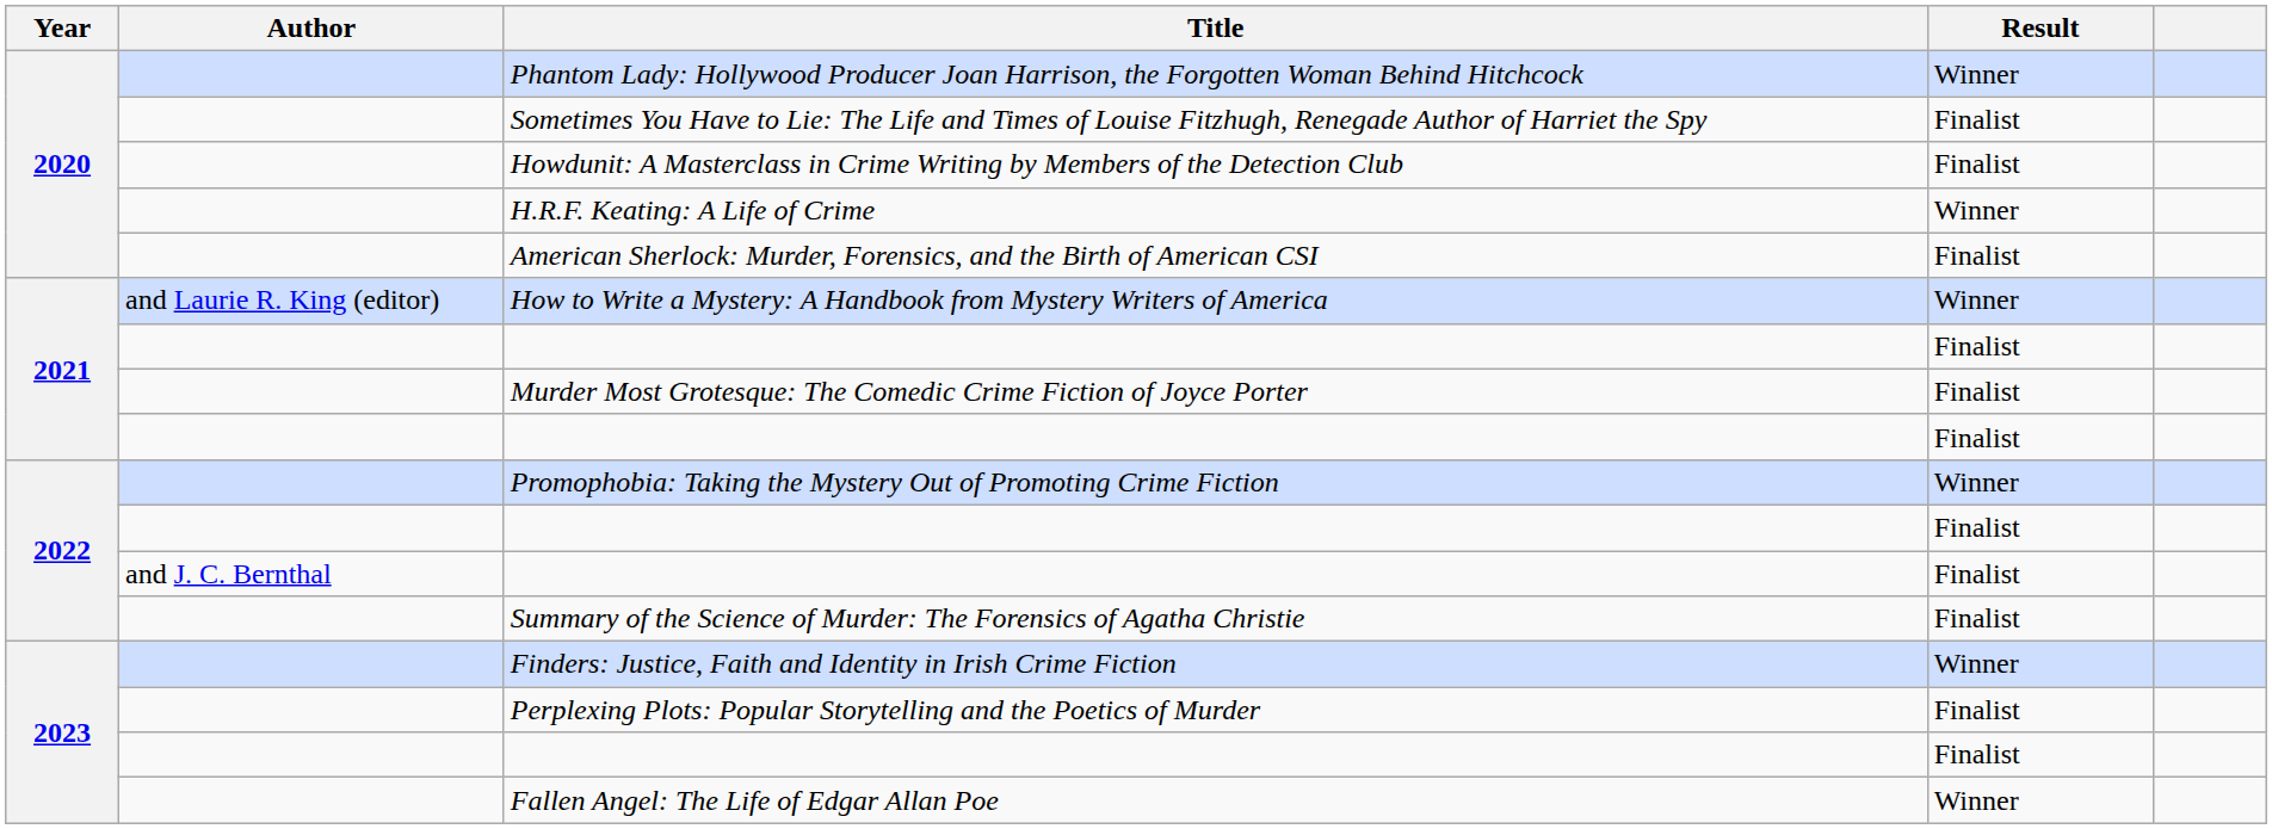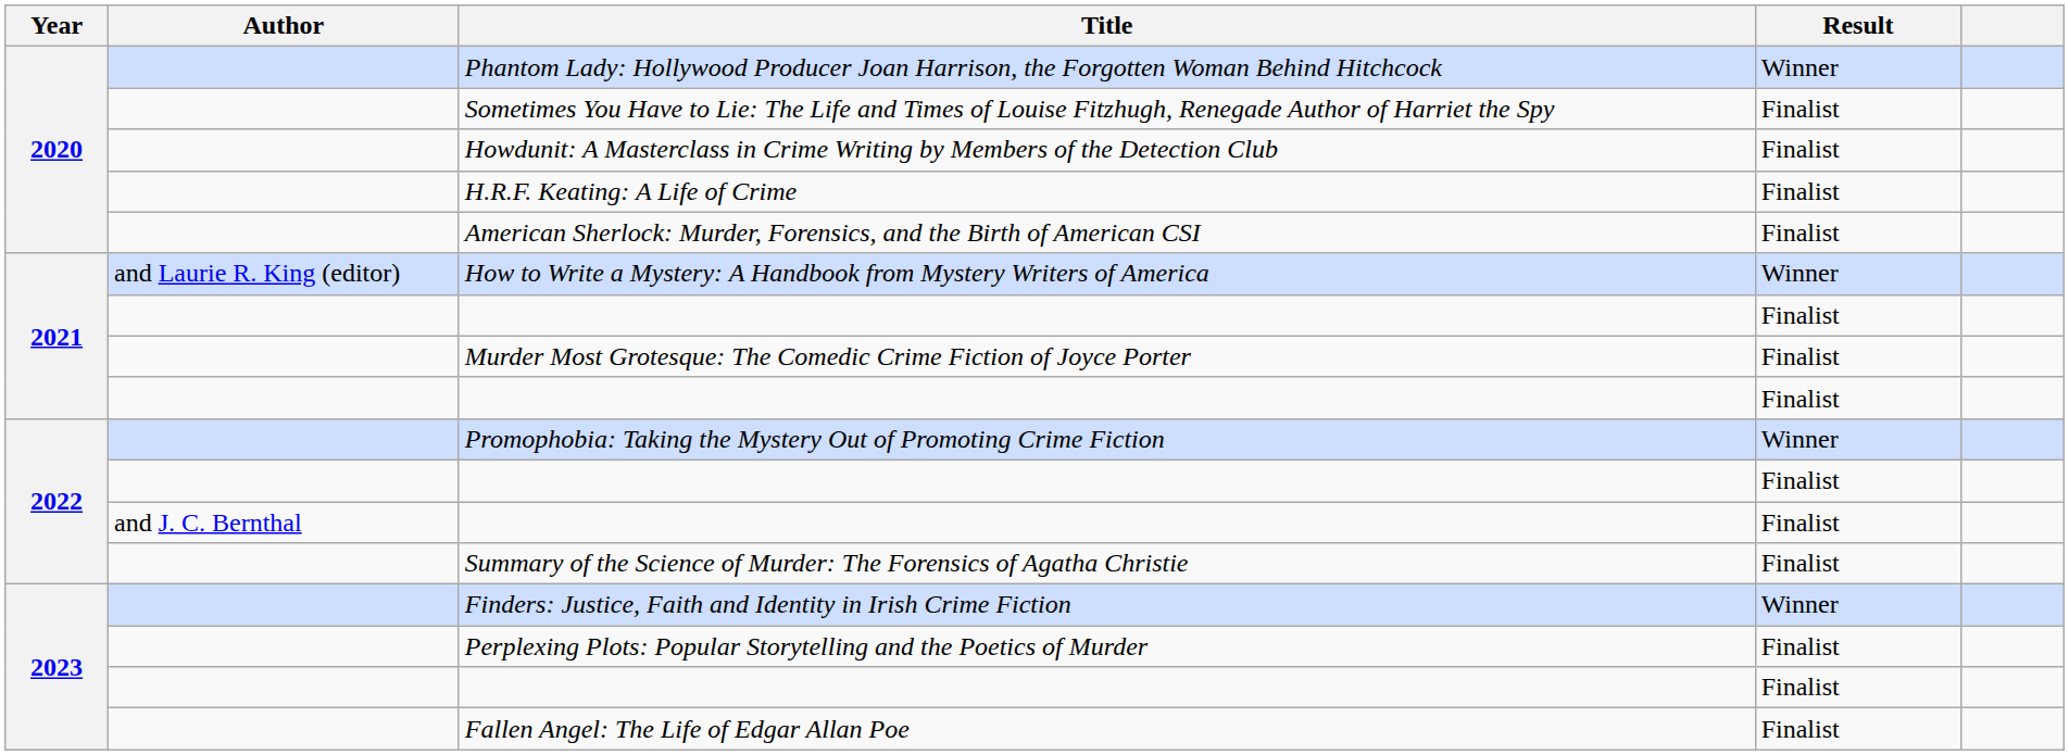H.R.F. Keating: A Life of Crime | Result: Winner -> Finalist
Fallen Angel: The Life of Edgar Allan Poe | Result: Winner -> Finalist
